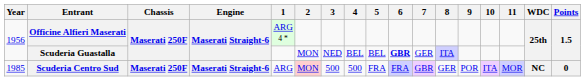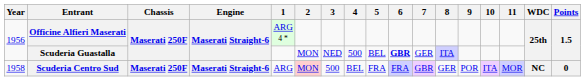Scuderia Guastalla | 4: BEL -> 500
Scuderia Centro Sud | Year: 1985 -> 1958
Scuderia Centro Sud | 4: 500 -> BEL
